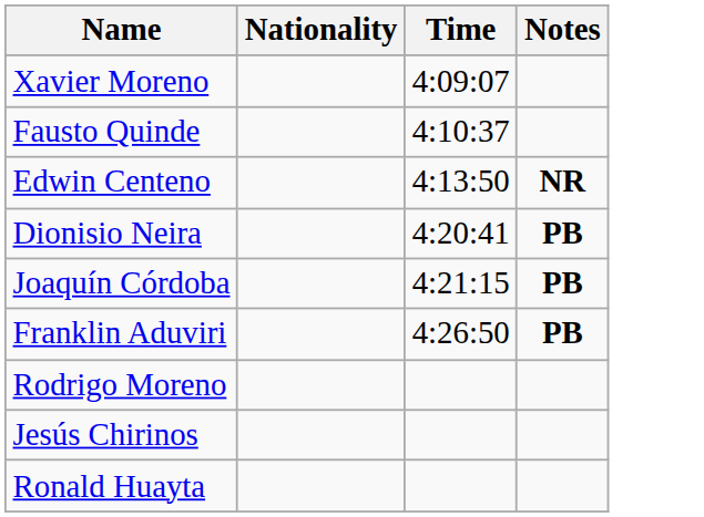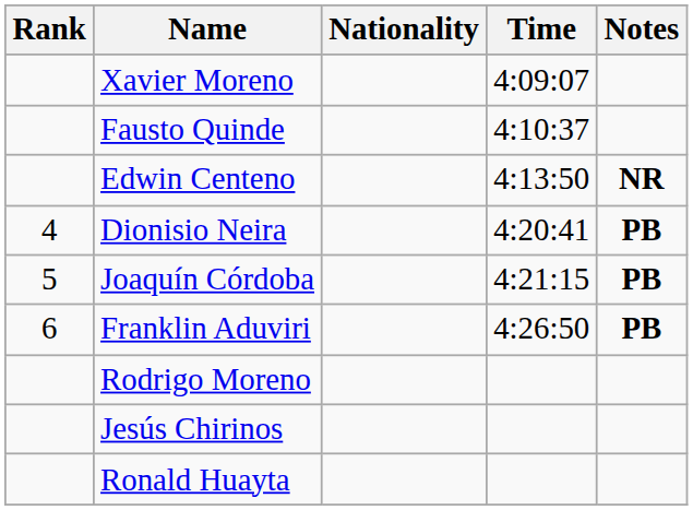+ column: Rank | 4 | 5 | 6
